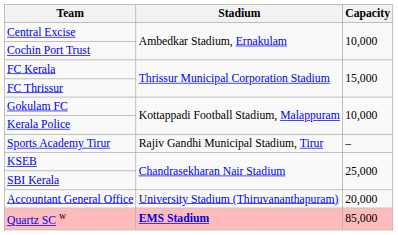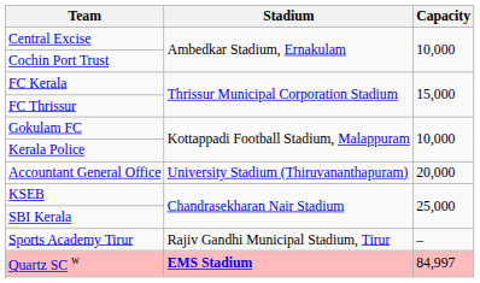rows swapped: Sports Academy Tirur <-> Accountant General Office
Quartz SC w | Capacity: 85,000 -> 84,997
